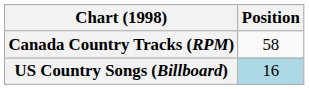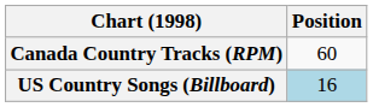Canada Country Tracks (RPM) | Position: 58 -> 60
